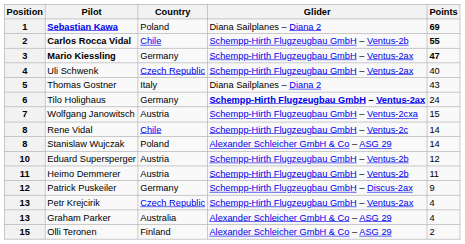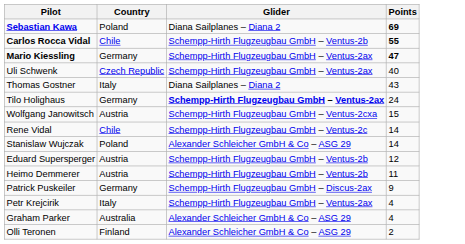- column: Position | 1 | 2 | 3 | 4 | 5 | 6 | 7 | 8 | 8 | 10 | 11 | 12 | 13 | 13 | 15
Petr Krejcirik | Country: Czech Republic -> Italy
